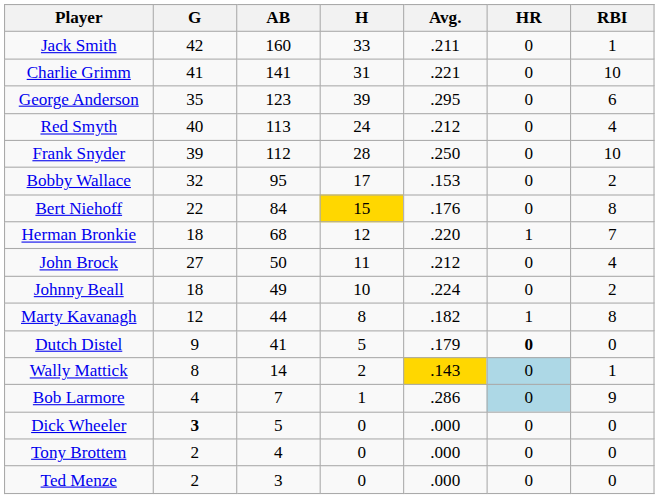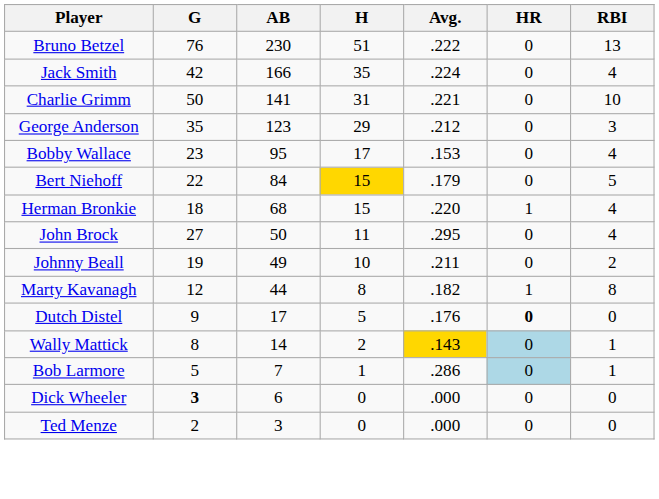+ row: Bruno Betzel | 76 | 230 | 51 | .222 | 0 | 13
Jack Smith | AB: 160 -> 166
Jack Smith | H: 33 -> 35
Jack Smith | Avg.: .211 -> .224
Jack Smith | RBI: 1 -> 4
Charlie Grimm | G: 41 -> 50
George Anderson | H: 39 -> 29
George Anderson | Avg.: .295 -> .212
George Anderson | RBI: 6 -> 3
- row: Red Smyth | 40 | 113 | 24 | .212 | 0 | 4
- row: Frank Snyder | 39 | 112 | 28 | .250 | 0 | 10
Bobby Wallace | G: 32 -> 23
Bobby Wallace | RBI: 2 -> 4
Bert Niehoff | Avg.: .176 -> .179
Bert Niehoff | RBI: 8 -> 5
Herman Bronkie | H: 12 -> 15
Herman Bronkie | RBI: 7 -> 4
John Brock | Avg.: .212 -> .295
Johnny Beall | G: 18 -> 19
Johnny Beall | Avg.: .224 -> .211
Dutch Distel | AB: 41 -> 17
Dutch Distel | Avg.: .179 -> .176
Bob Larmore | G: 4 -> 5
Bob Larmore | RBI: 9 -> 1
Dick Wheeler | AB: 5 -> 6
- row: Tony Brottem | 2 | 4 | 0 | .000 | 0 | 0
